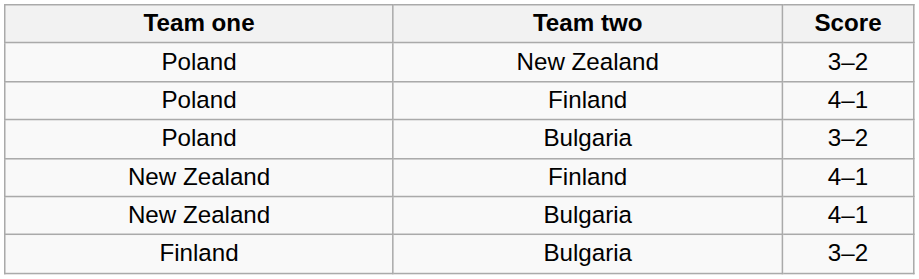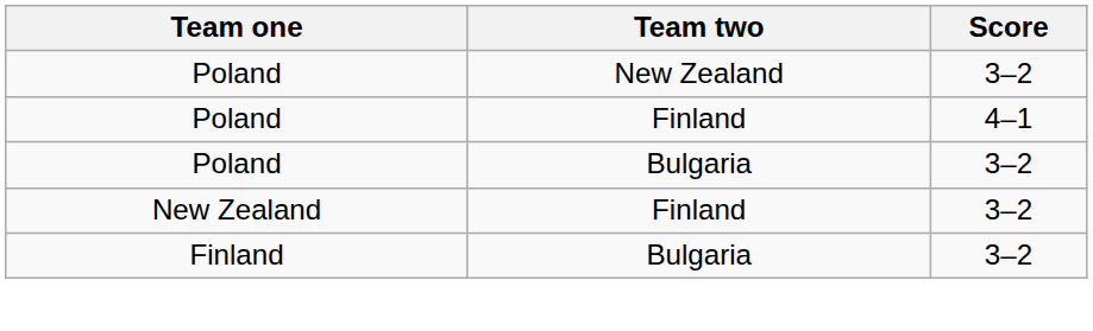New Zealand / Finland | Score: 4–1 -> 3–2
- row: New Zealand | Bulgaria | 4–1
